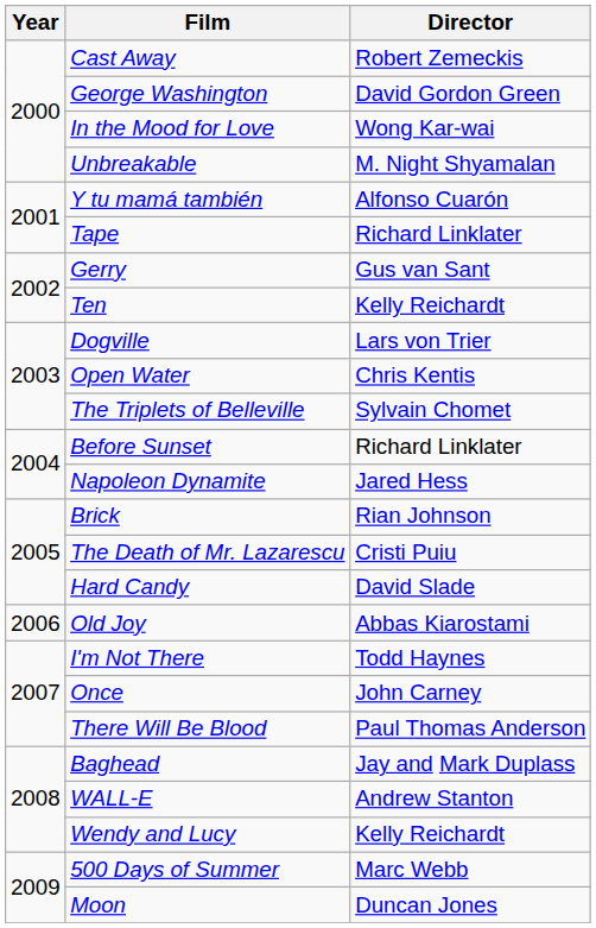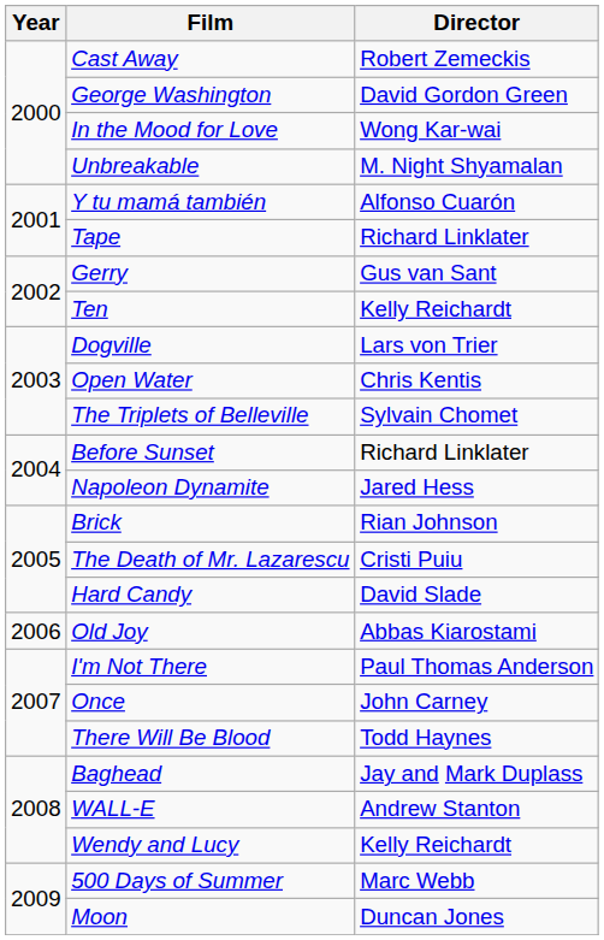I'm Not There | Director: Todd Haynes -> Paul Thomas Anderson
There Will Be Blood | Director: Paul Thomas Anderson -> Todd Haynes
